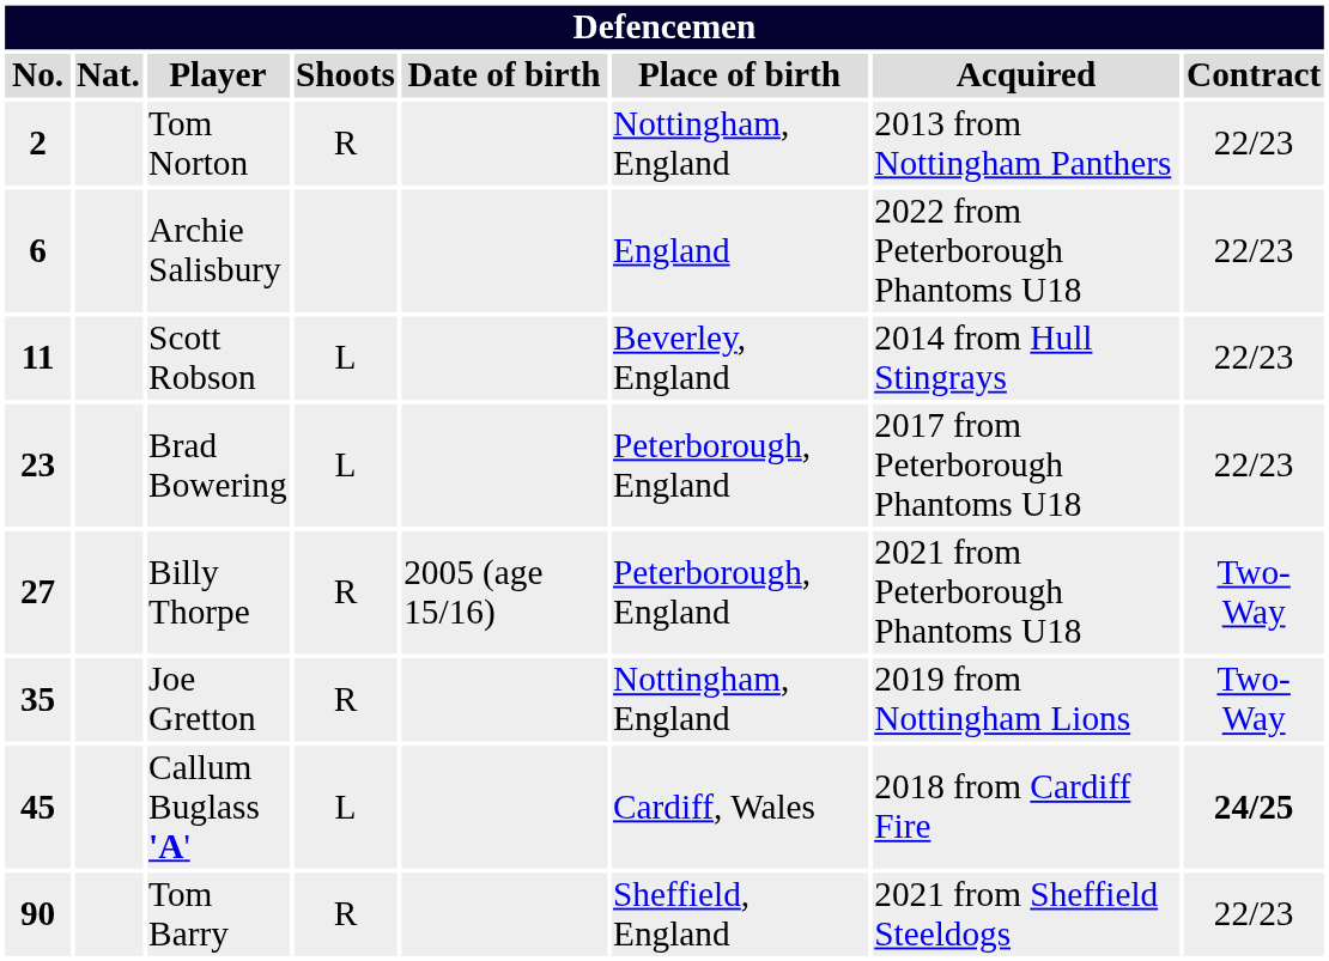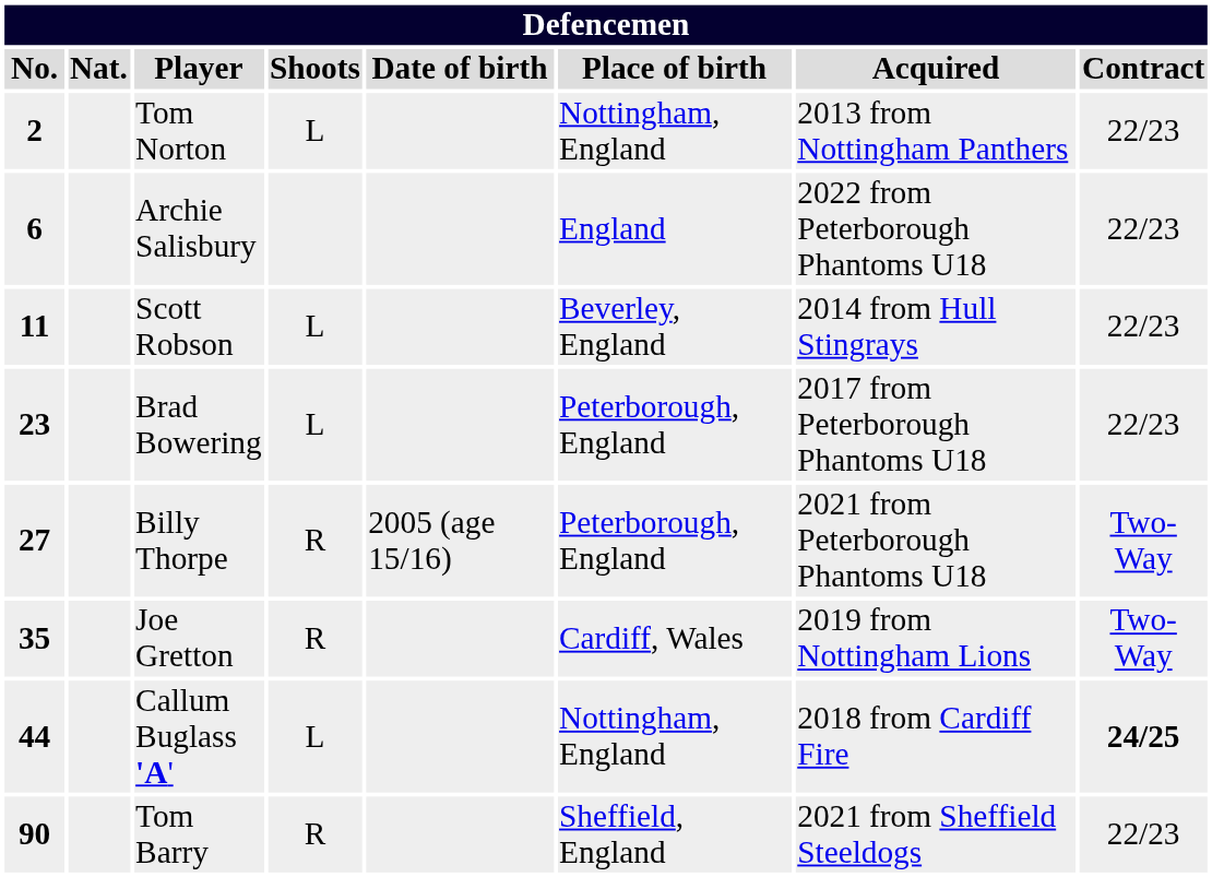Tom Norton | Shoots: R -> L
Joe Gretton | Place of birth: Nottingham, England -> Cardiff, Wales
Callum Buglass 'A' | No.: 45 -> 44
Callum Buglass 'A' | Place of birth: Cardiff, Wales -> Nottingham, England
